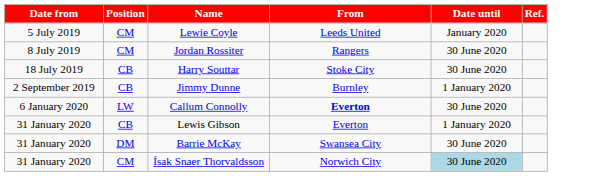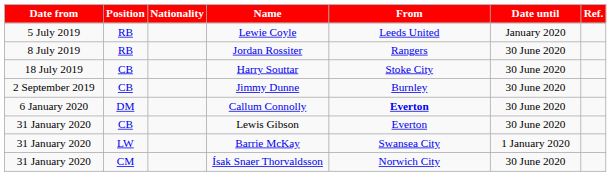+ column: Nationality
Lewie Coyle | Position: CM -> RB
Jordan Rossiter | Position: CM -> RB
Jimmy Dunne | Date until: 1 January 2020 -> 30 June 2020
Callum Connolly | Position: LW -> DM
Lewis Gibson | Date until: 1 January 2020 -> 30 June 2020
Barrie McKay | Position: DM -> LW
Barrie McKay | Date until: 30 June 2020 -> 1 January 2020
Ísak Snaer Thorvaldsson | Date until: lightblue background -> no background
